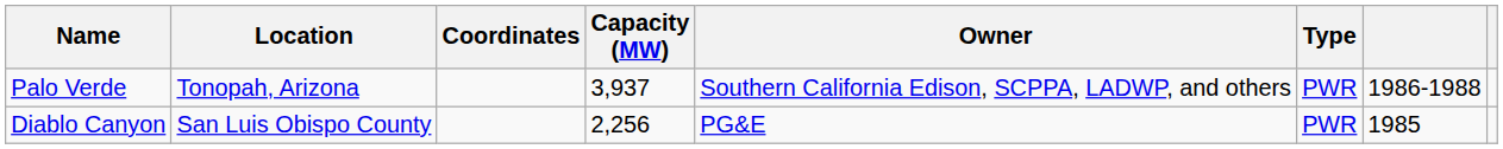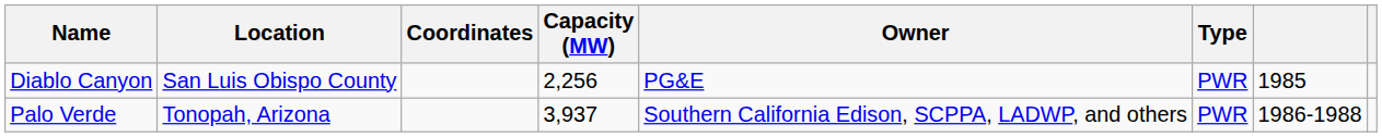rows swapped: Diablo Canyon <-> Palo Verde
